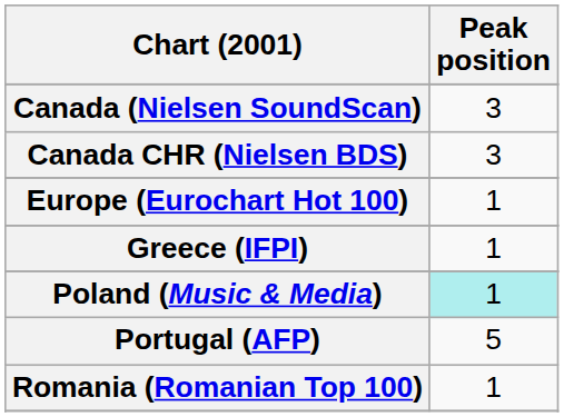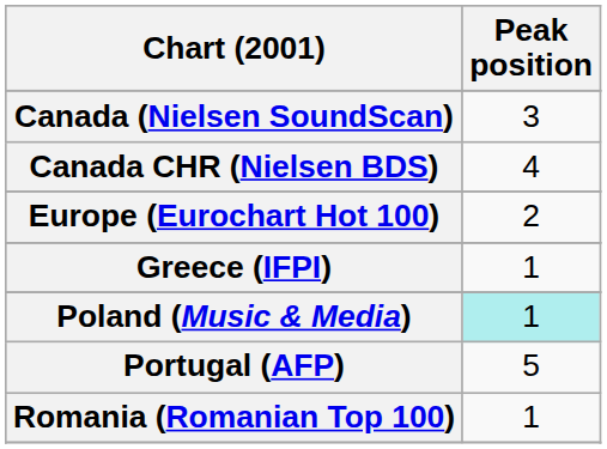Canada CHR (Nielsen BDS) | Peak position: 3 -> 4
Europe (Eurochart Hot 100) | Peak position: 1 -> 2
